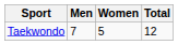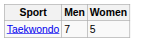- column: Total | 12
